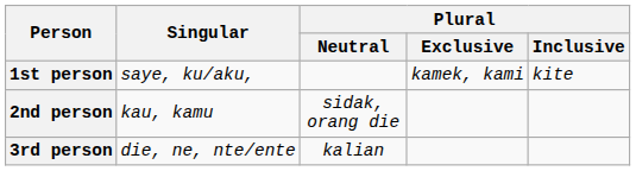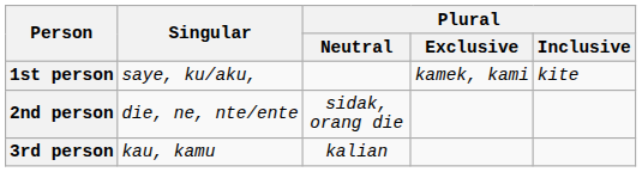2nd person | Singular: kau, kamu -> die, ne, nte/ente
3rd person | Singular: die, ne, nte/ente -> kau, kamu
